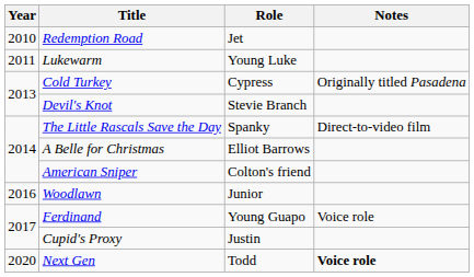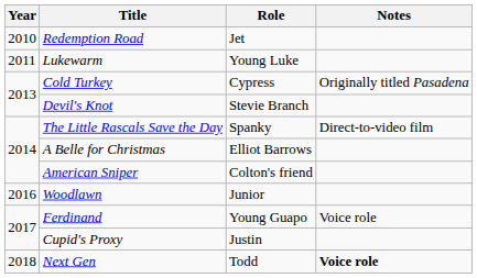Next Gen | Year: 2020 -> 2018
